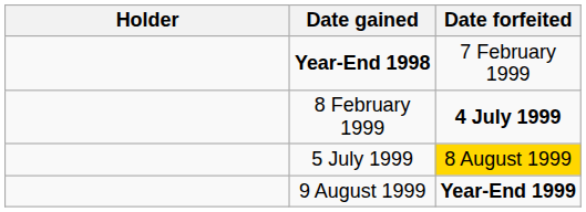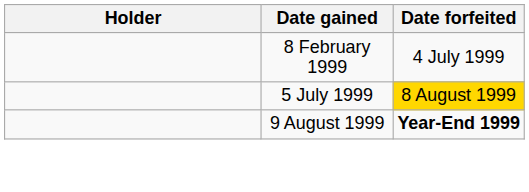- row: Year-End 1998 | 7 February 1999
8 February 1999 | Date forfeited: bold -> normal
